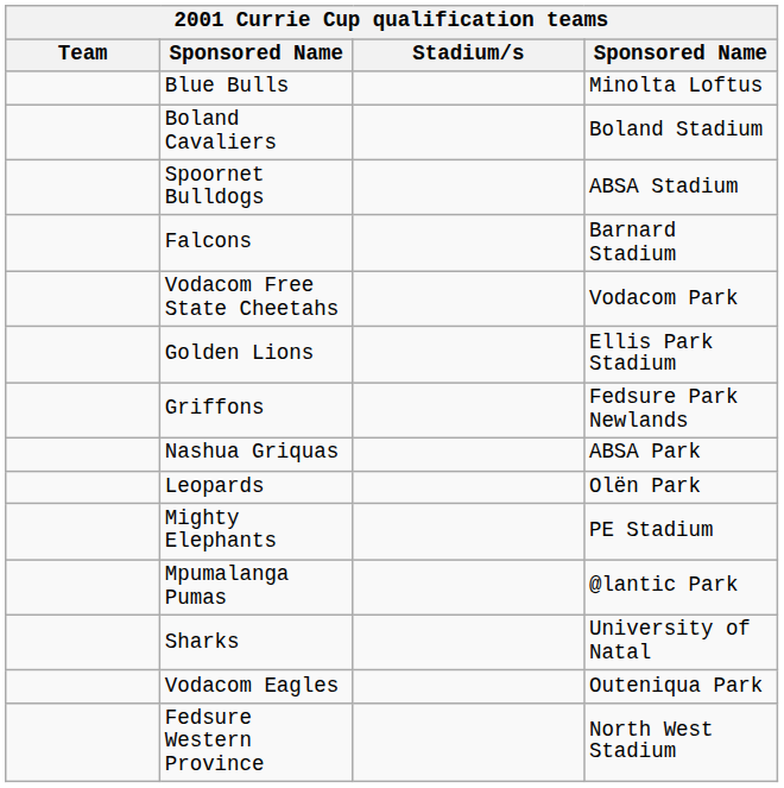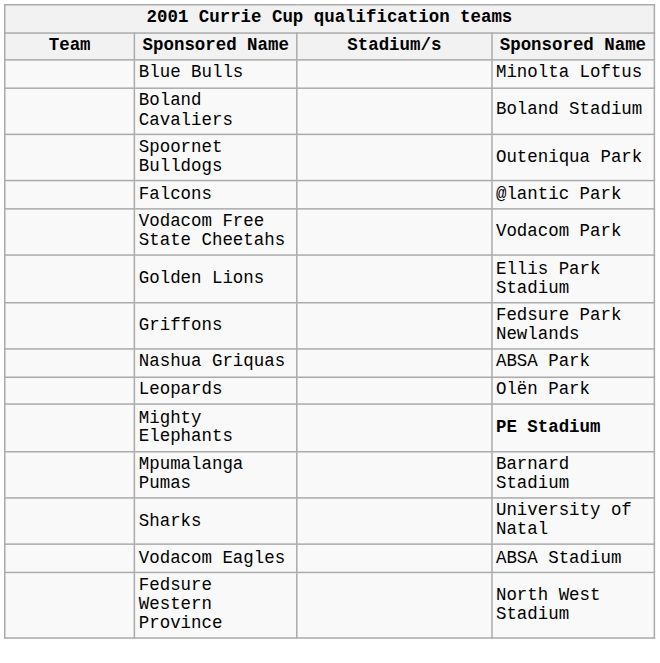Spoornet Bulldogs | column 4: ABSA Stadium -> Outeniqua Park
Falcons | column 4: Barnard Stadium -> @lantic Park
Mighty Elephants | column 4: normal -> bold
Mpumalanga Pumas | column 4: @lantic Park -> Barnard Stadium
Vodacom Eagles | column 4: Outeniqua Park -> ABSA Stadium
